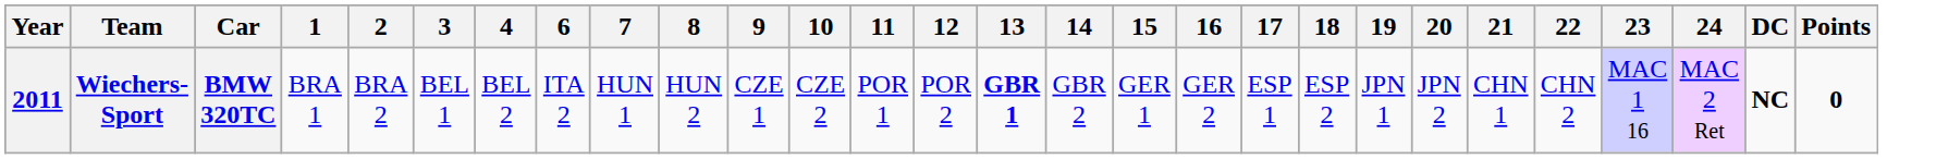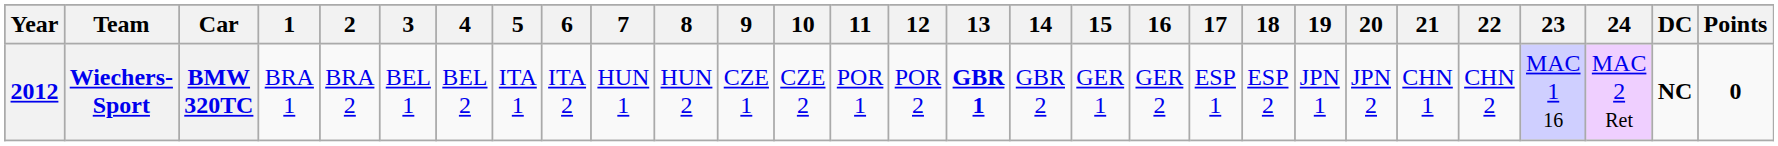+ column: 5 | ITA 1
Wiechers-Sport | Year: 2011 -> 2012
